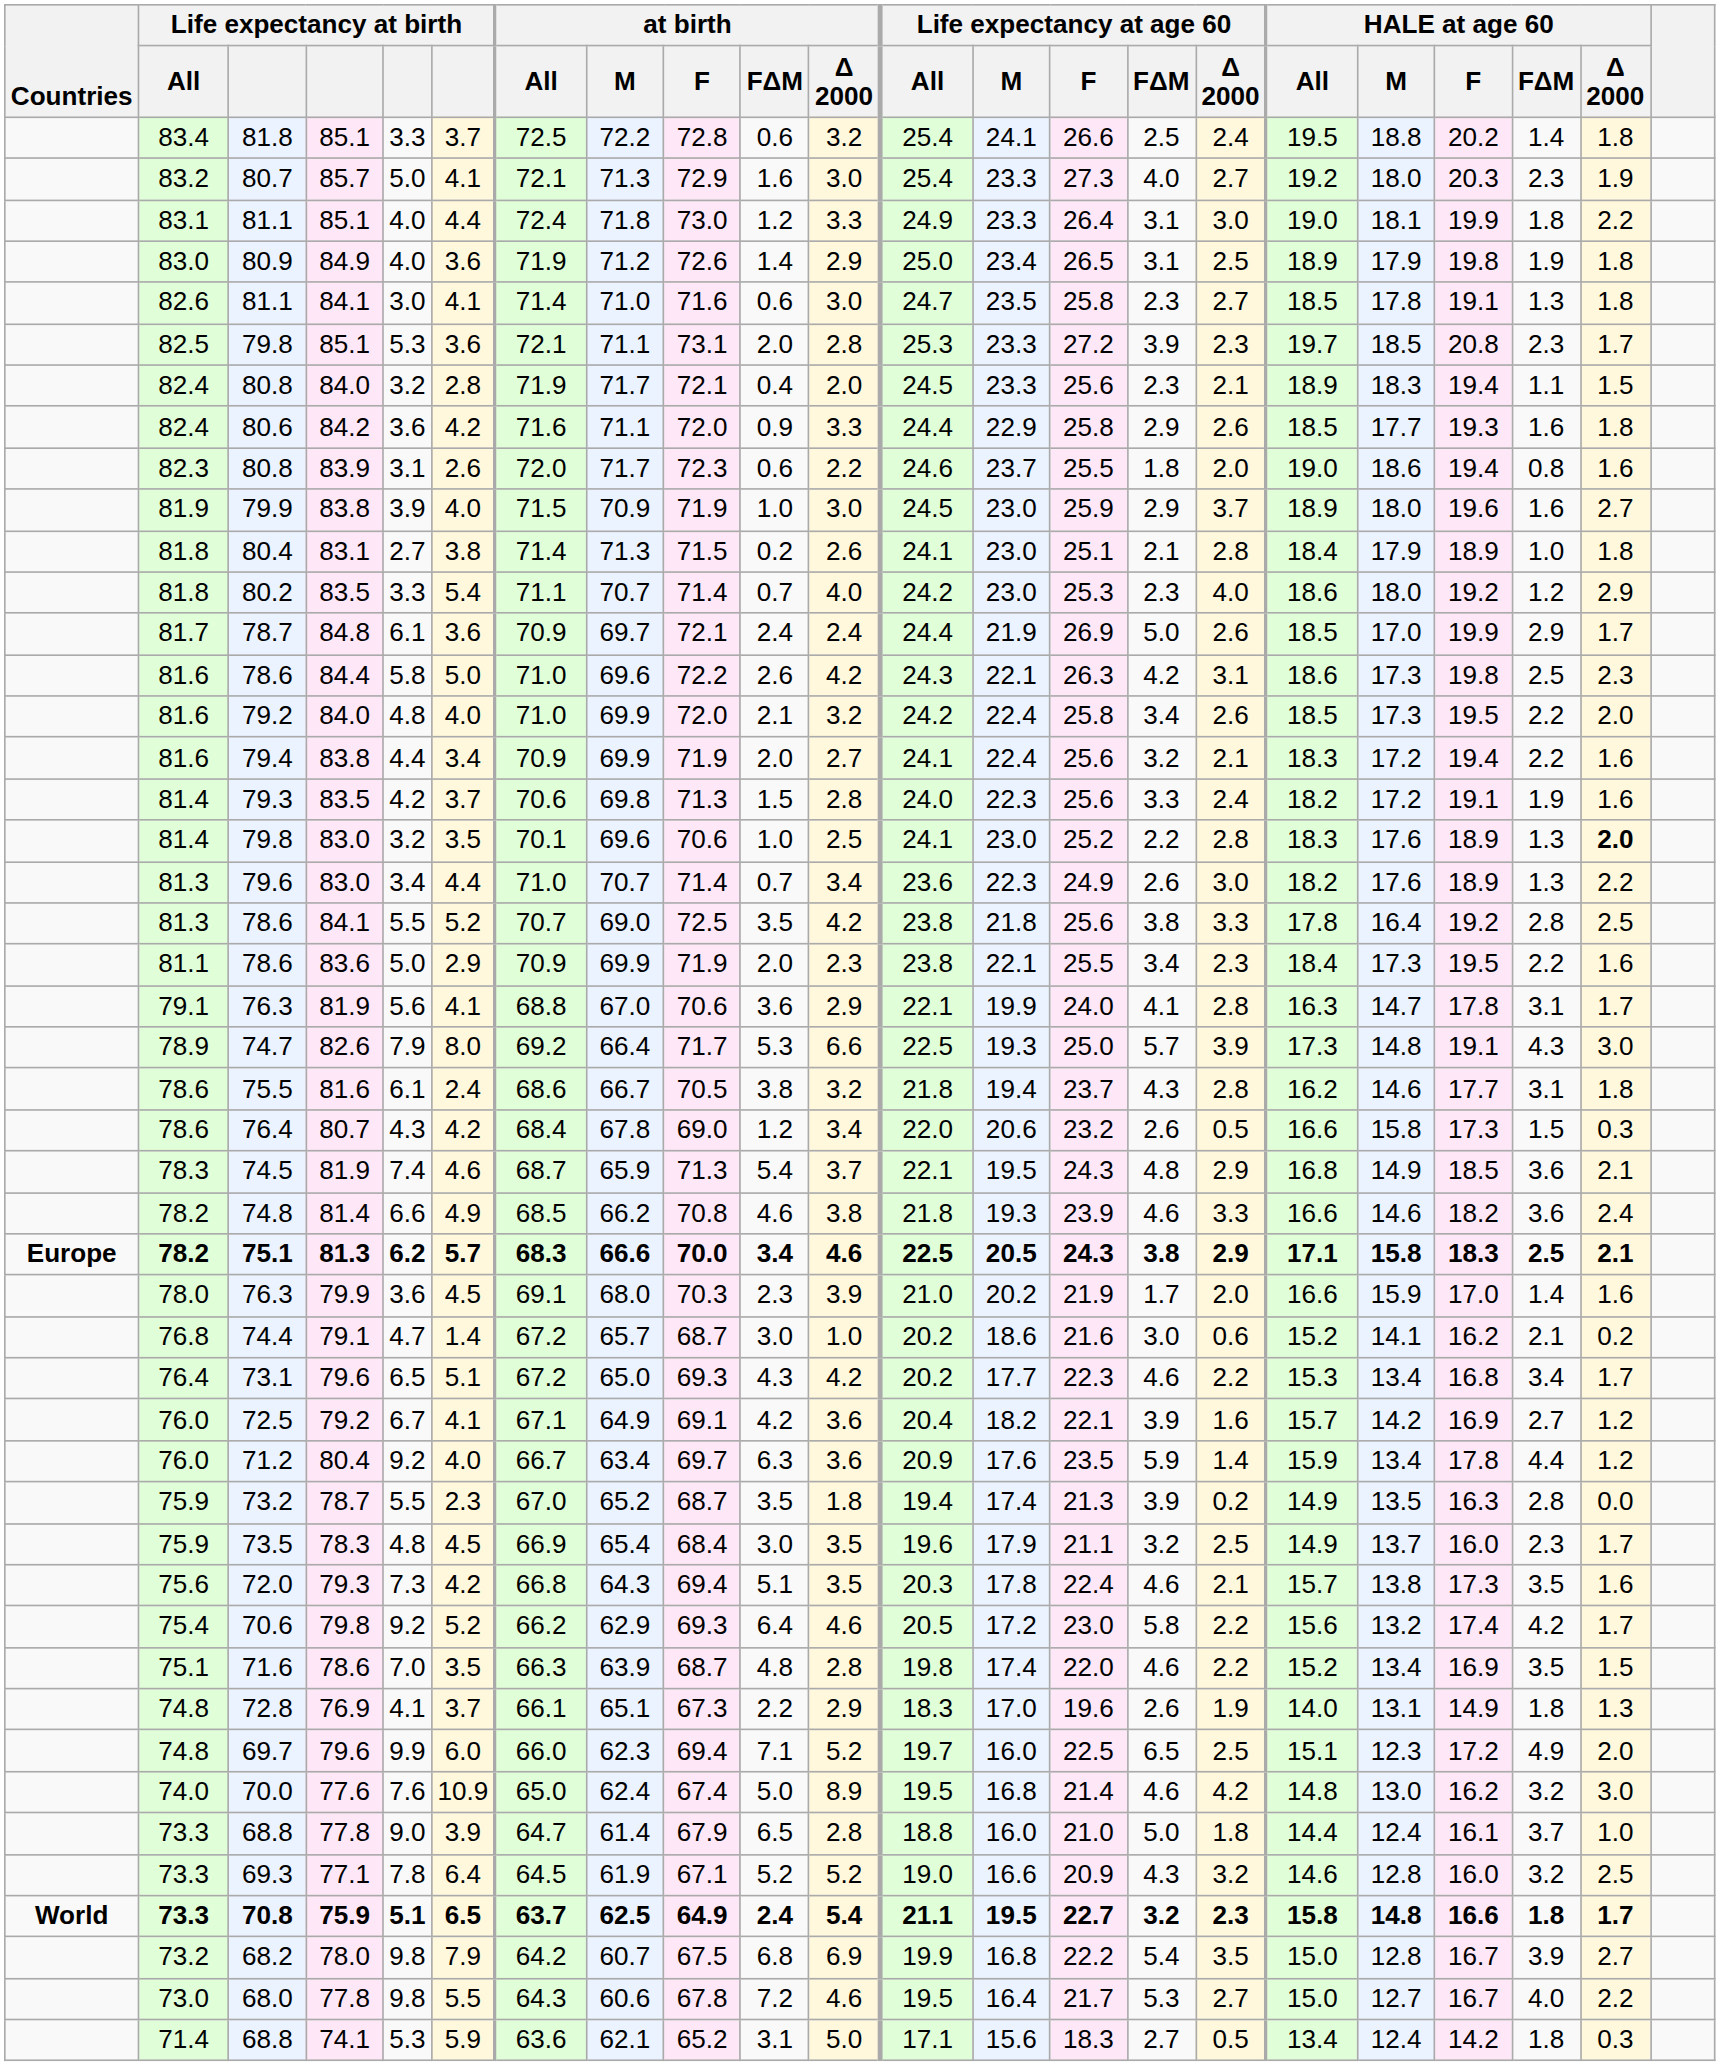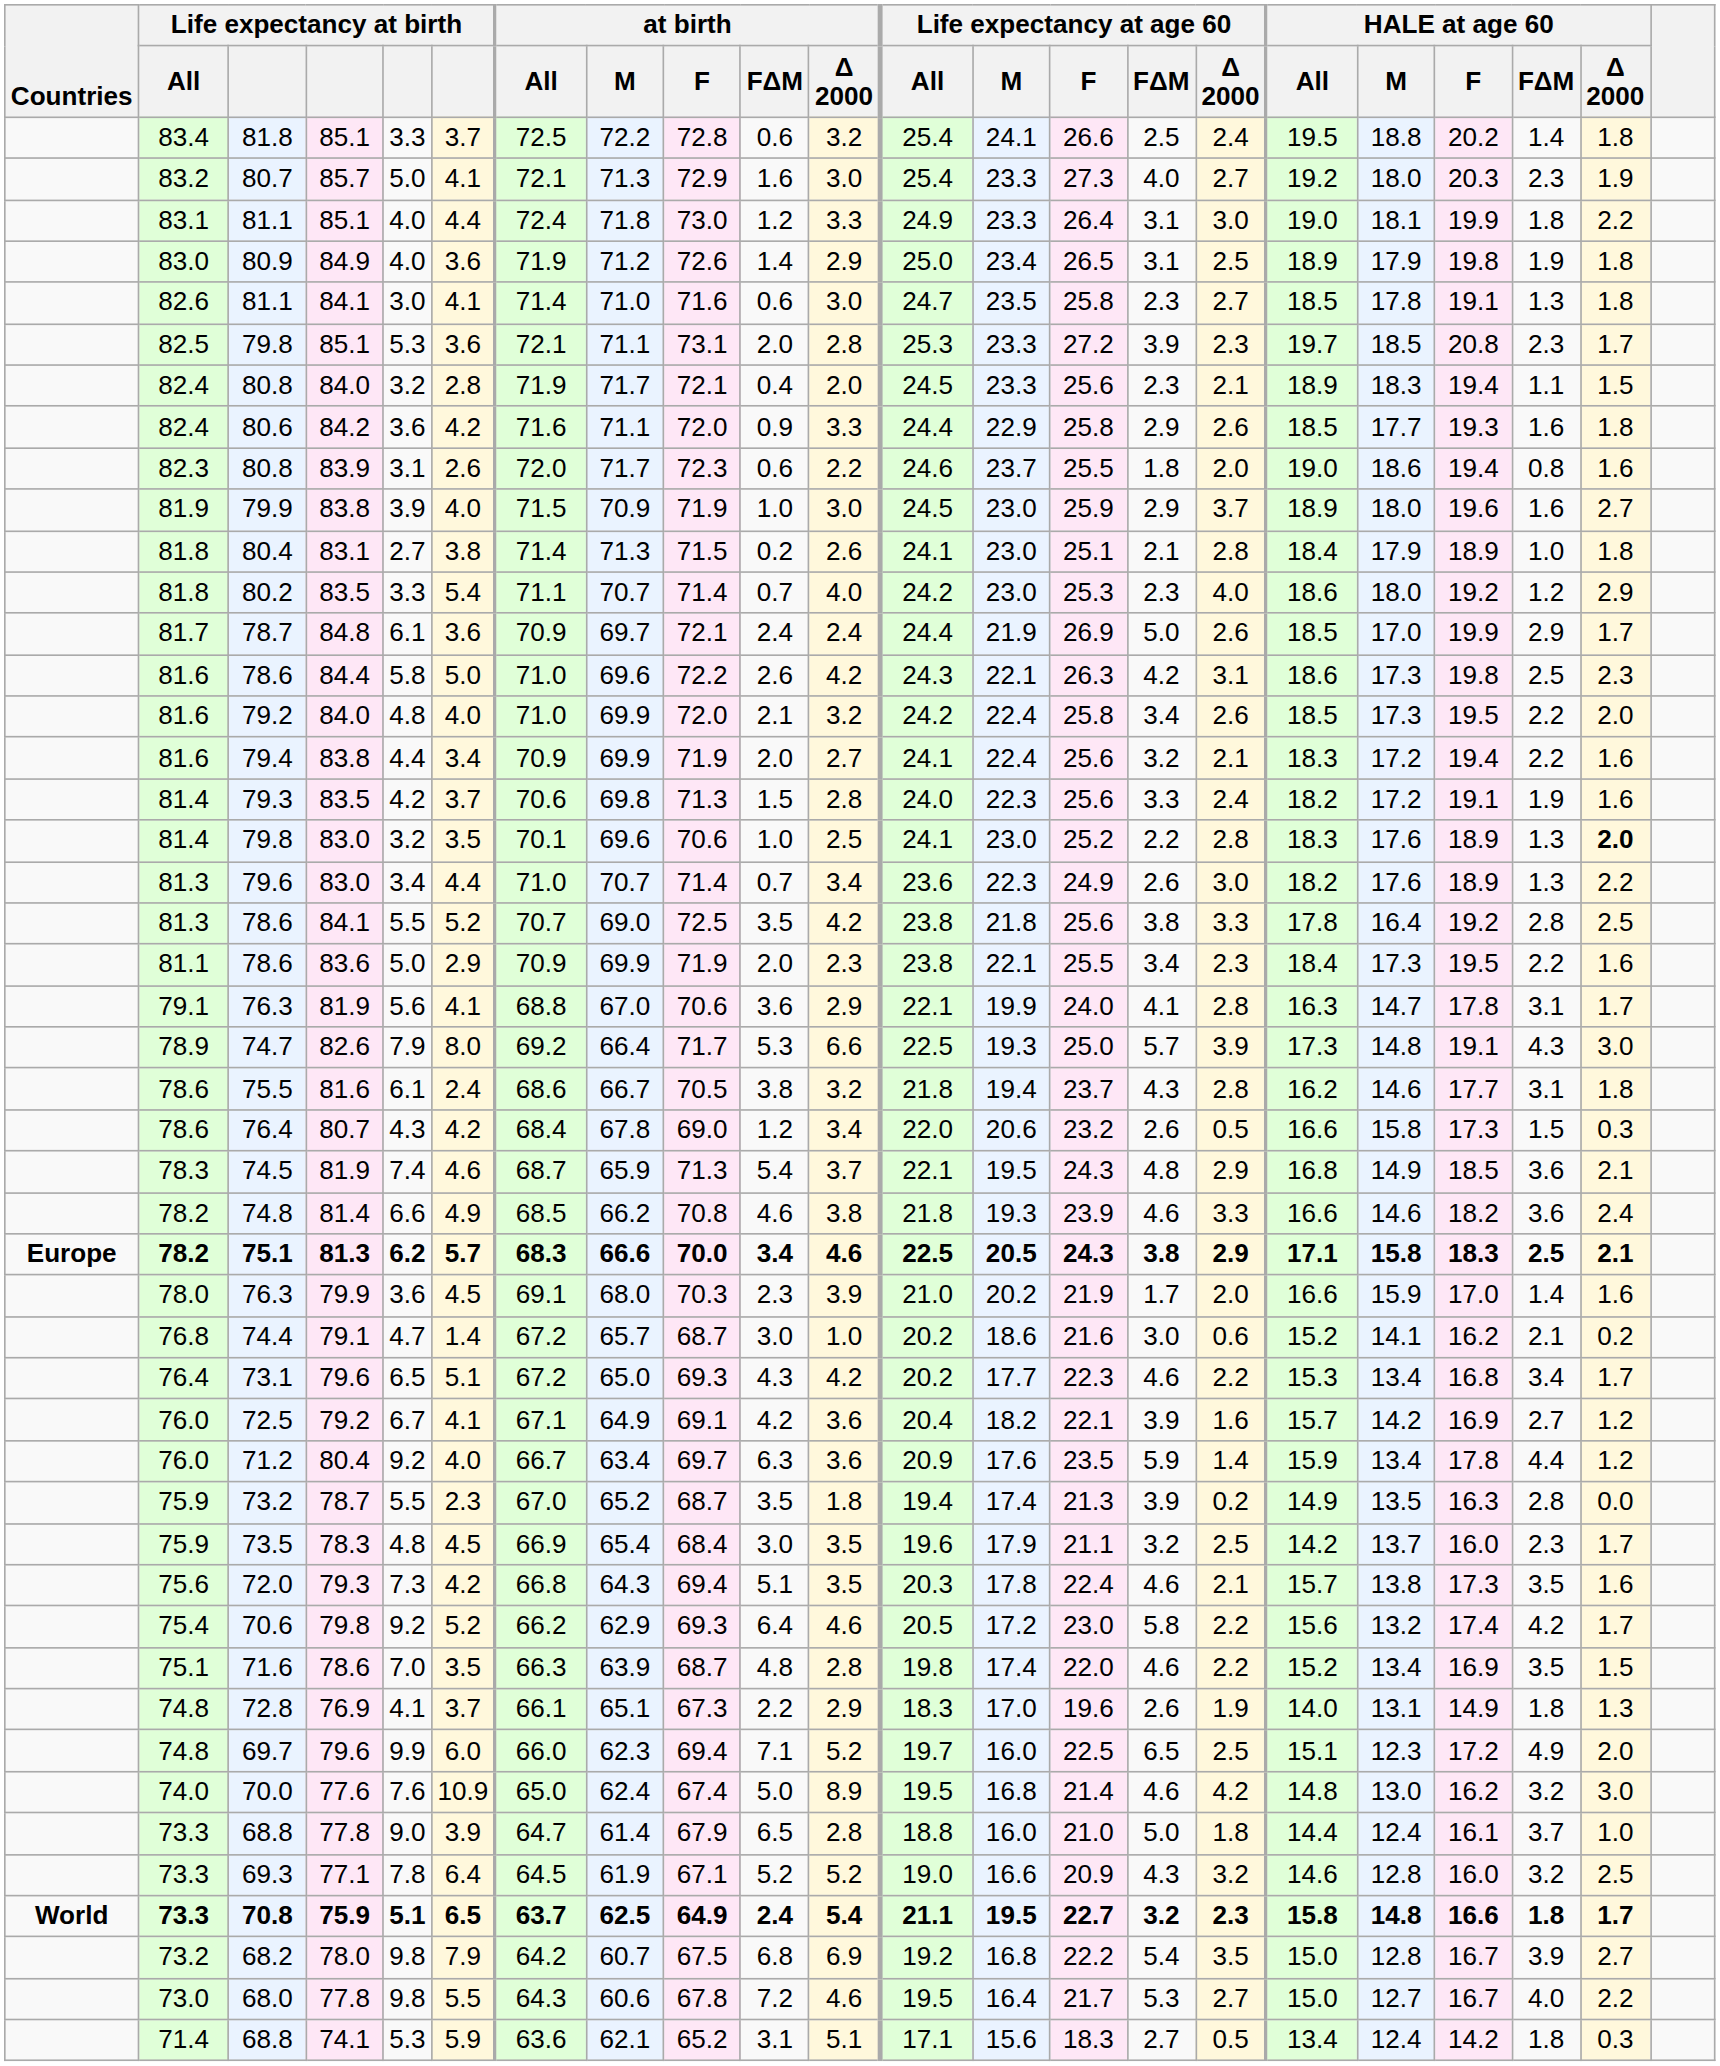73.5 | HALE at age 60 / All: 14.9 -> 14.2
68.2 | Life expectancy at age 60 / All: 19.9 -> 19.2
68.8 / 74.1 | at birth / Δ 2000: 5.0 -> 5.1
